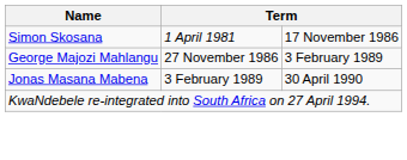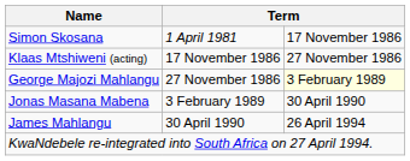+ row: Klaas Mtshiweni (acting) | 17 November 1986 | 27 November 1986
George Majozi Mahlangu | column 3: no background -> lightyellow background
+ row: James Mahlangu | 30 April 1990 | 26 April 1994
